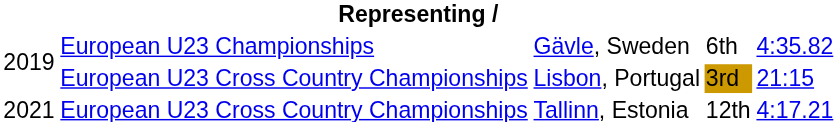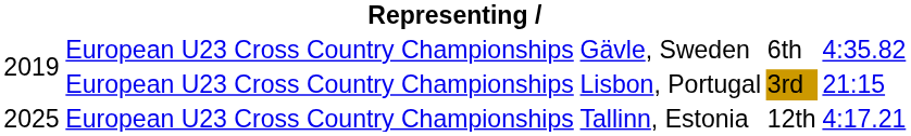Gävle, Sweden | column 2: European U23 Championships -> European U23 Cross Country Championships
Tallinn, Estonia | column 1: 2021 -> 2025
